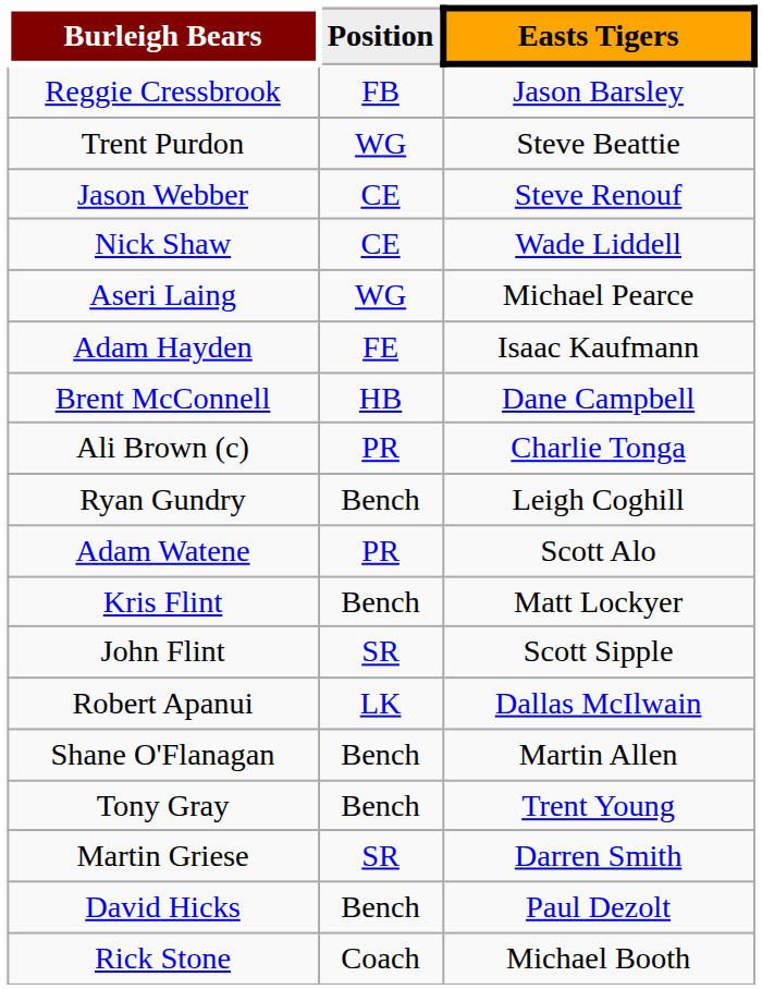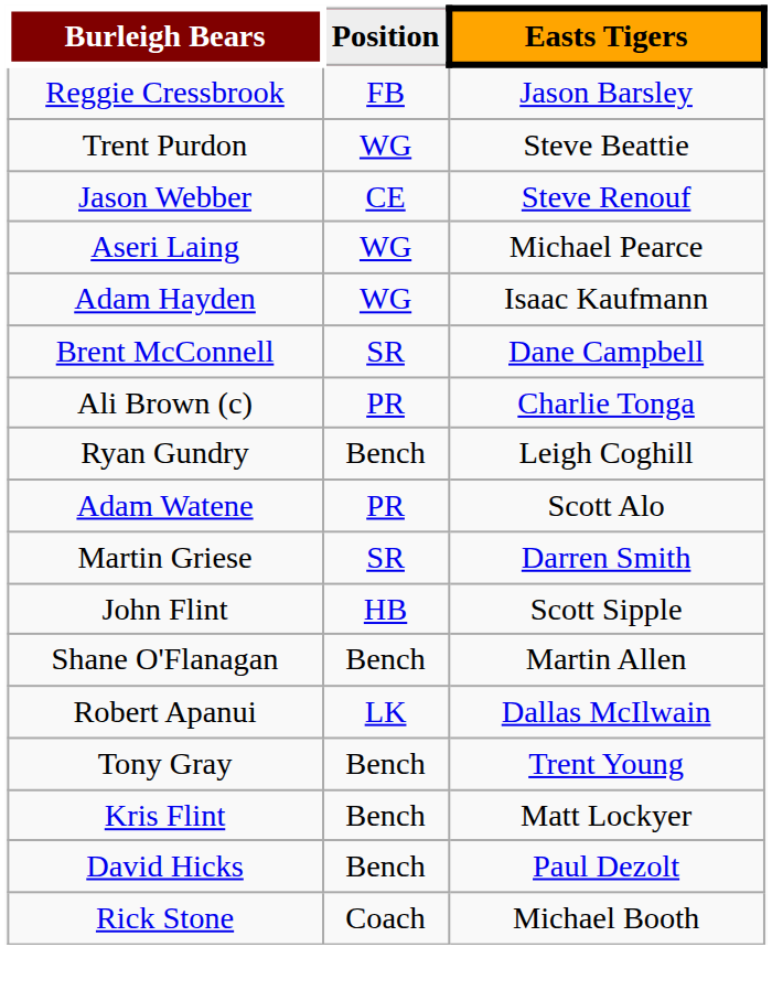- row: Nick Shaw | CE | Wade Liddell
Adam Hayden | Position: FE -> WG
Brent McConnell | Position: HB -> SR
rows swapped: Martin Griese <-> Kris Flint
John Flint | Position: SR -> HB
rows swapped: Robert Apanui <-> Shane O'Flanagan
